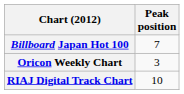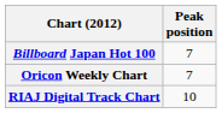Oricon Weekly Chart | Peak position: 3 -> 7
